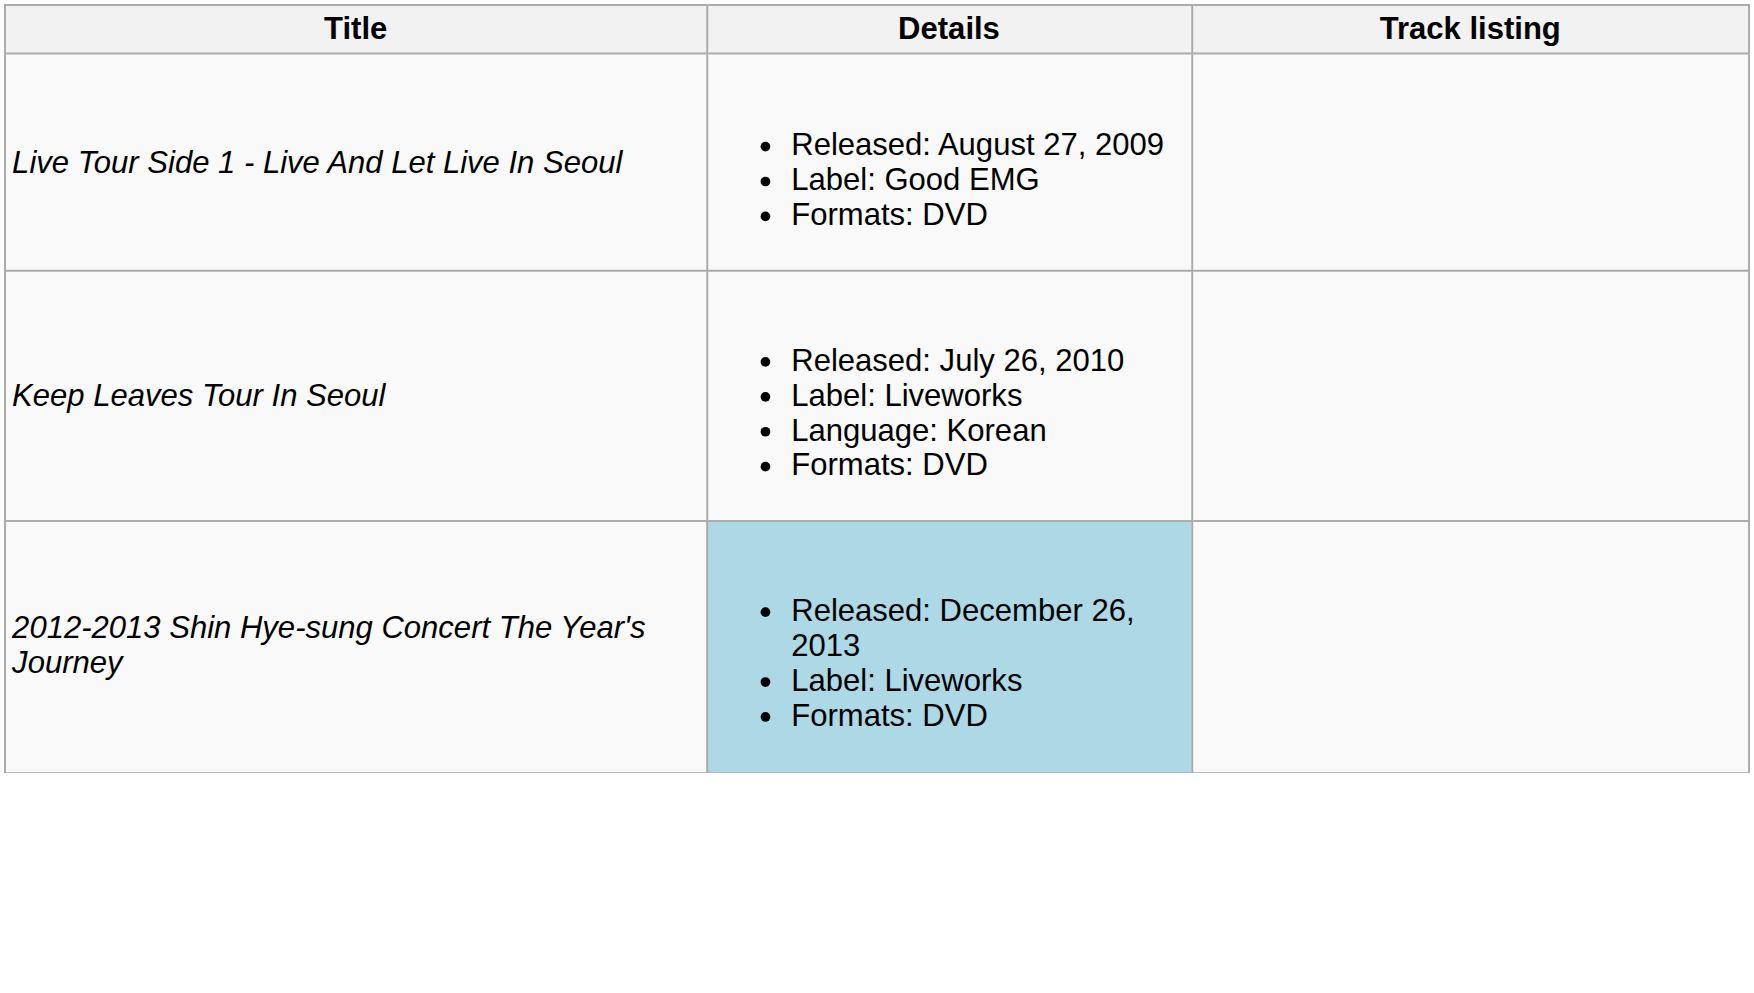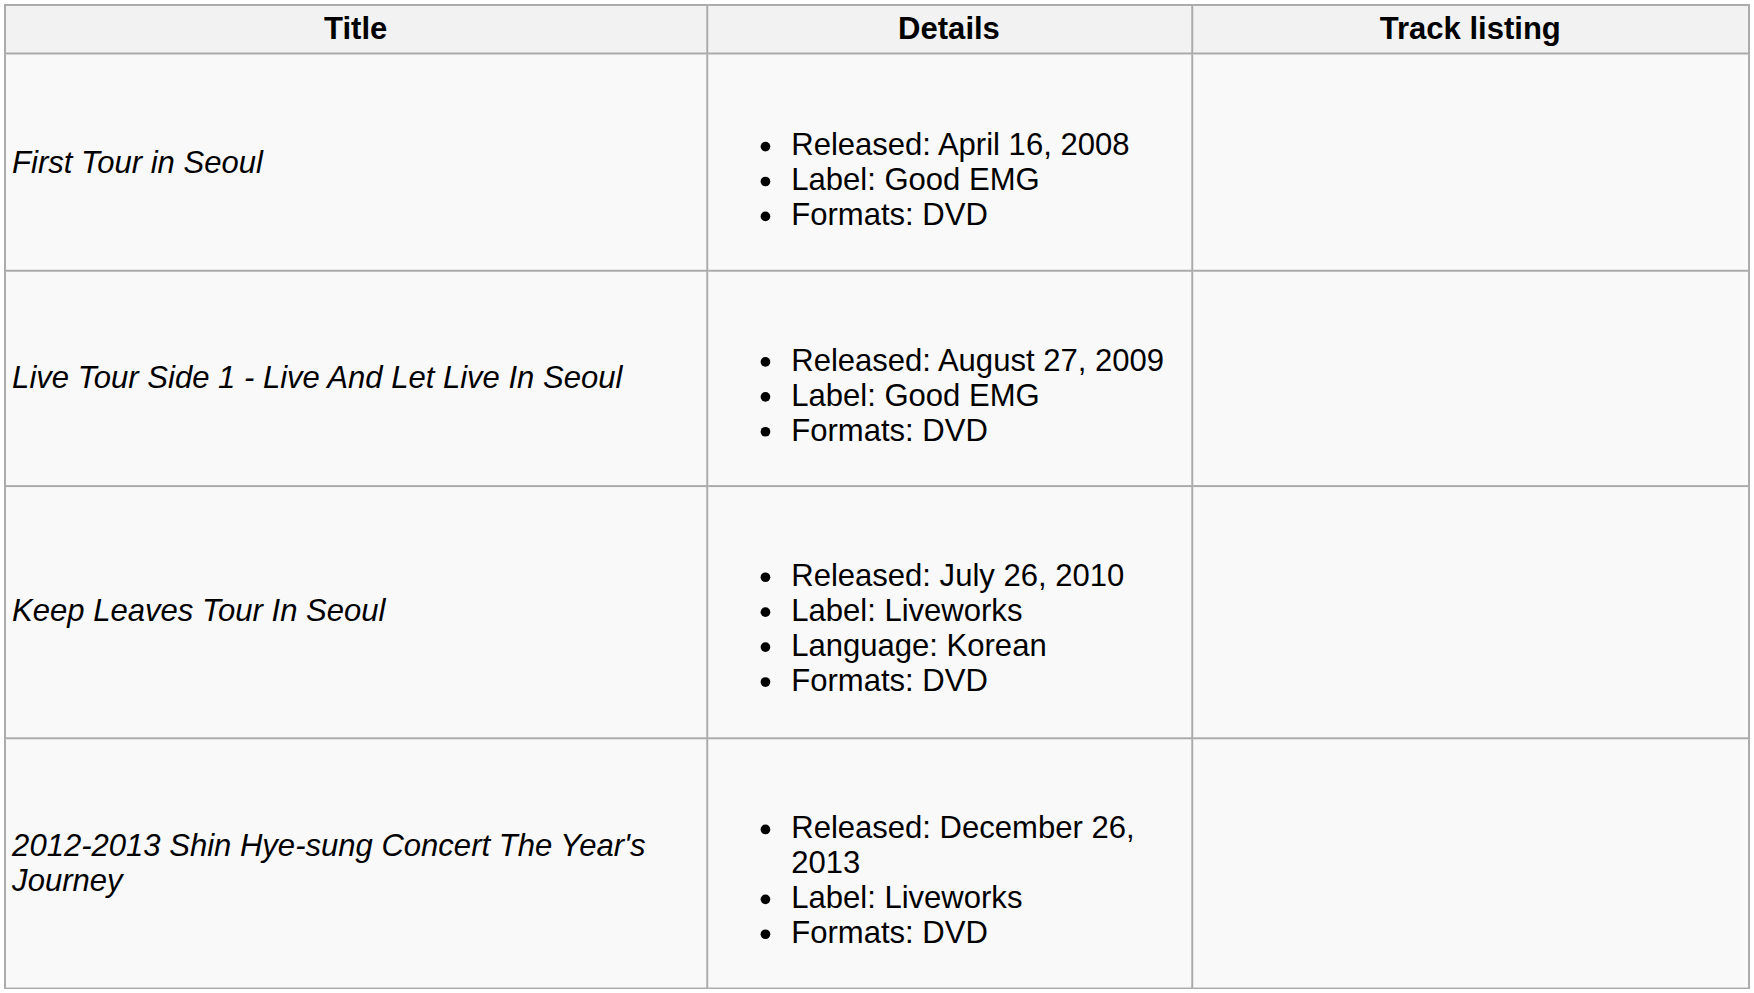+ row: First Tour in Seoul | Released: April 16, 2008 Label: Good EMG Formats: DVD
2012-2013 Shin Hye-sung Concert The Year's Journey | Details: lightblue background -> no background
